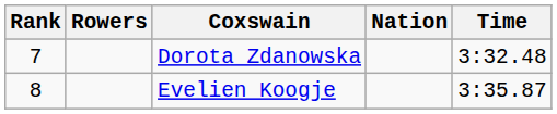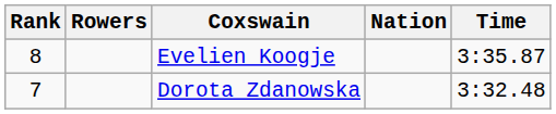rows swapped: Dorota Zdanowska <-> Evelien Koogje
